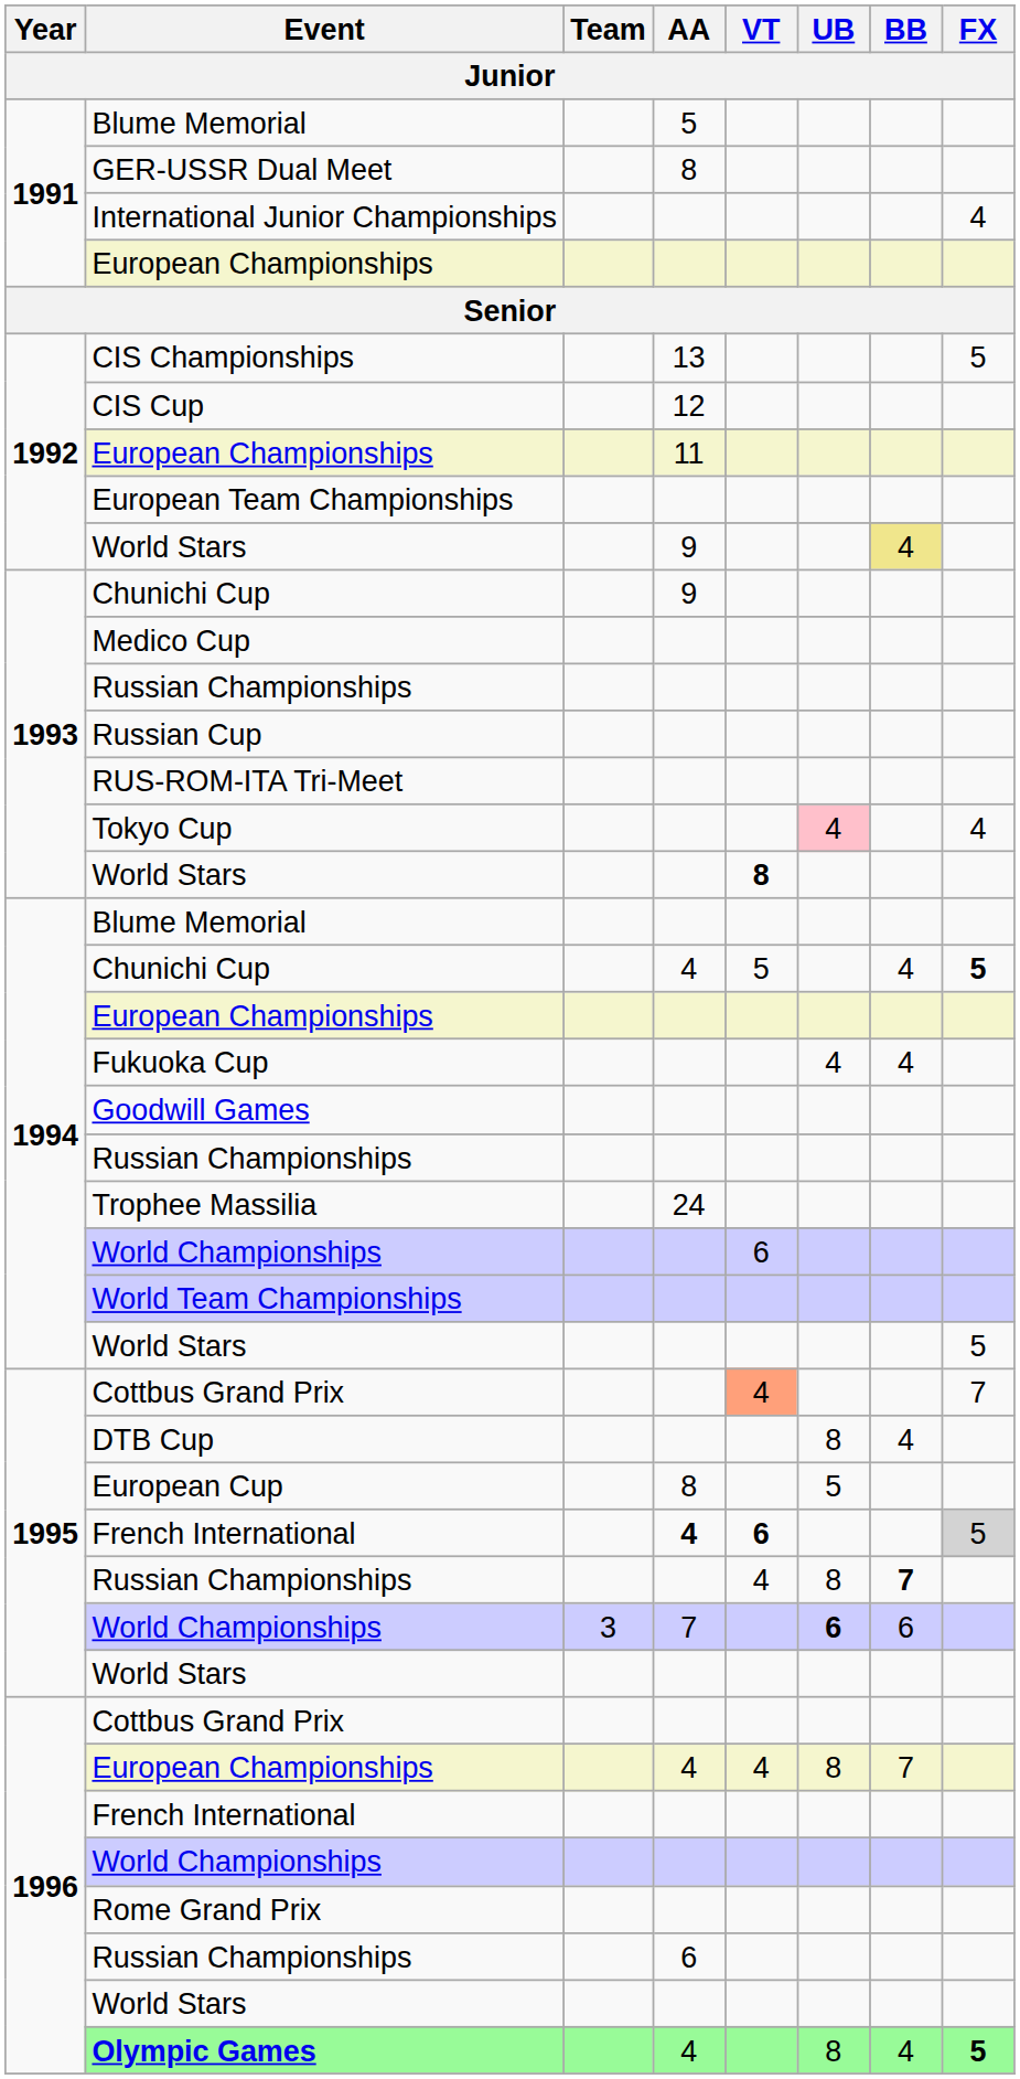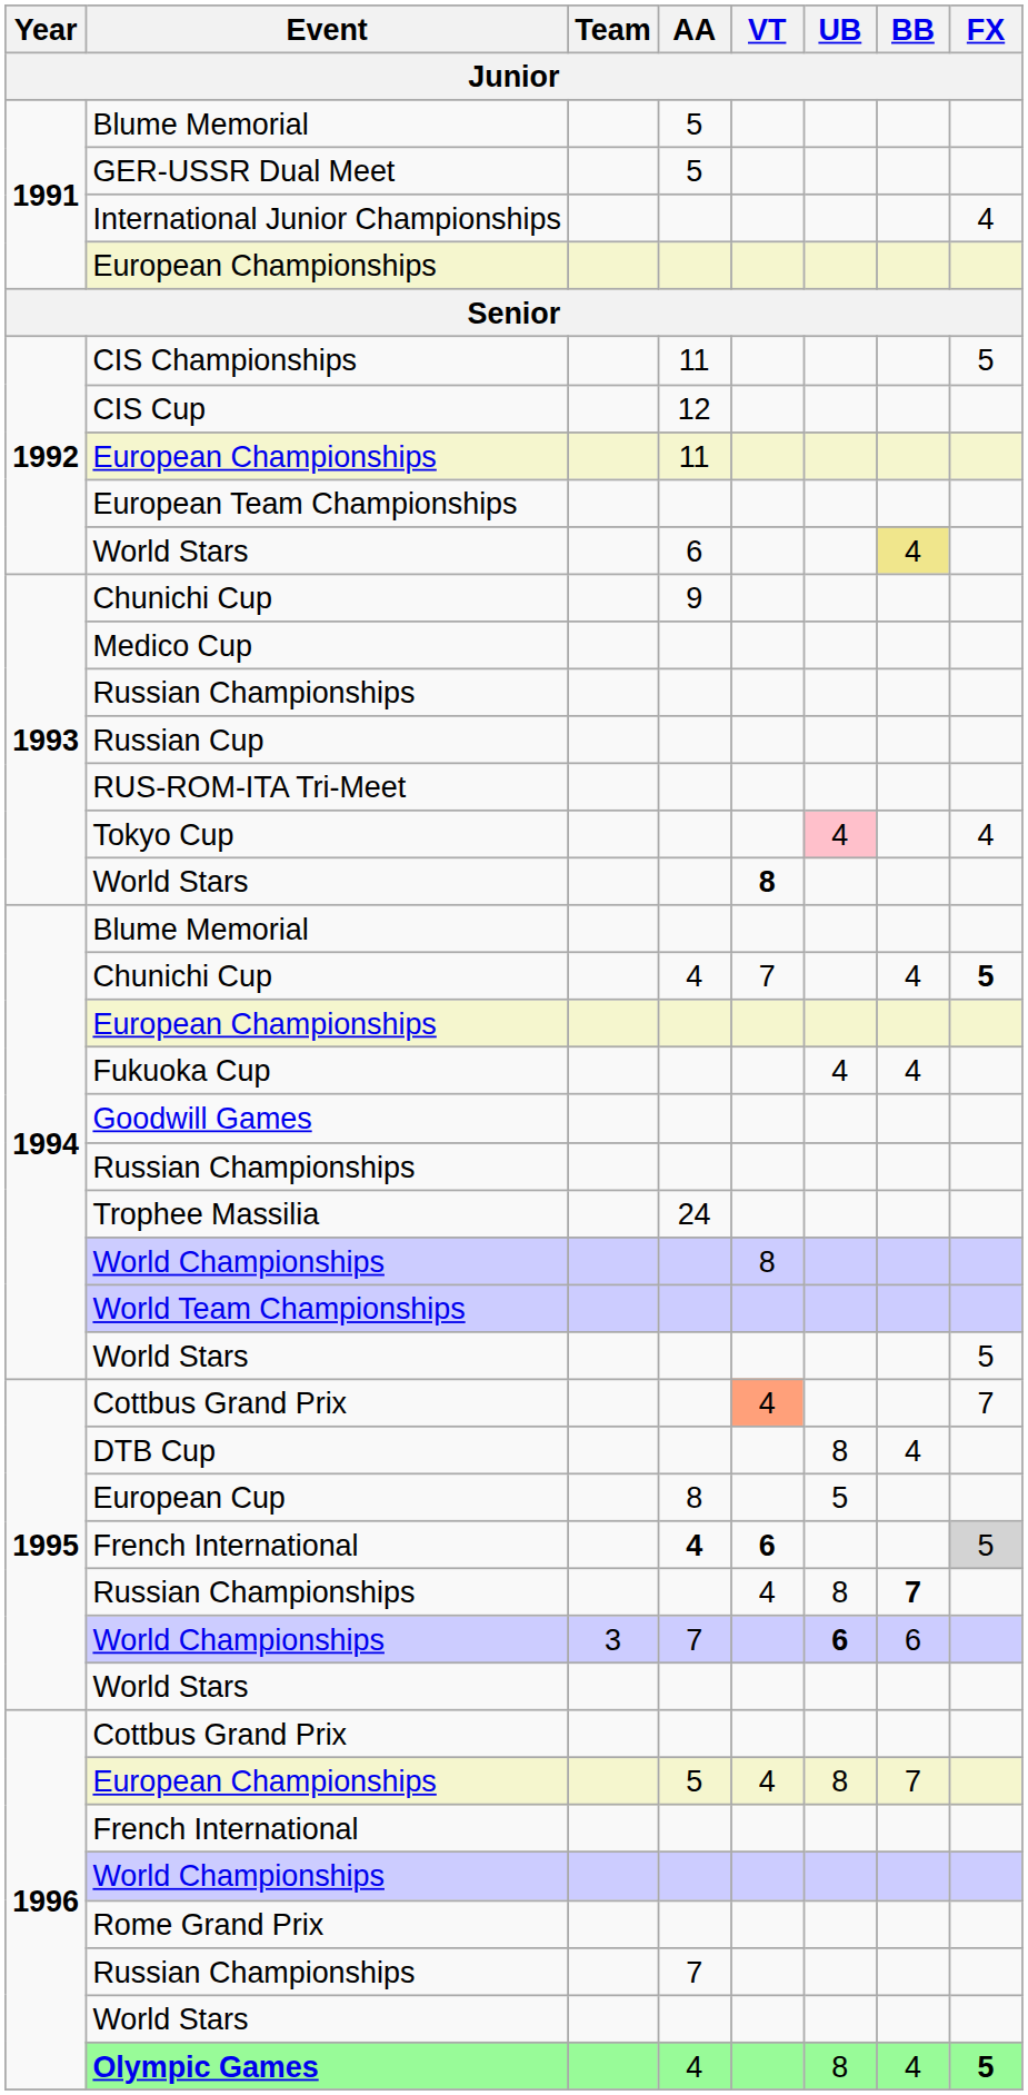GER-USSR Dual Meet | AA: 8 -> 5
CIS Championships | AA: 13 -> 11
1992 / World Stars | AA: 9 -> 6
1994 / Chunichi Cup | VT: 5 -> 7
1994 / World Championships | VT: 6 -> 8
1996 / European Championships | AA: 4 -> 5
1996 / Russian Championships | AA: 6 -> 7
